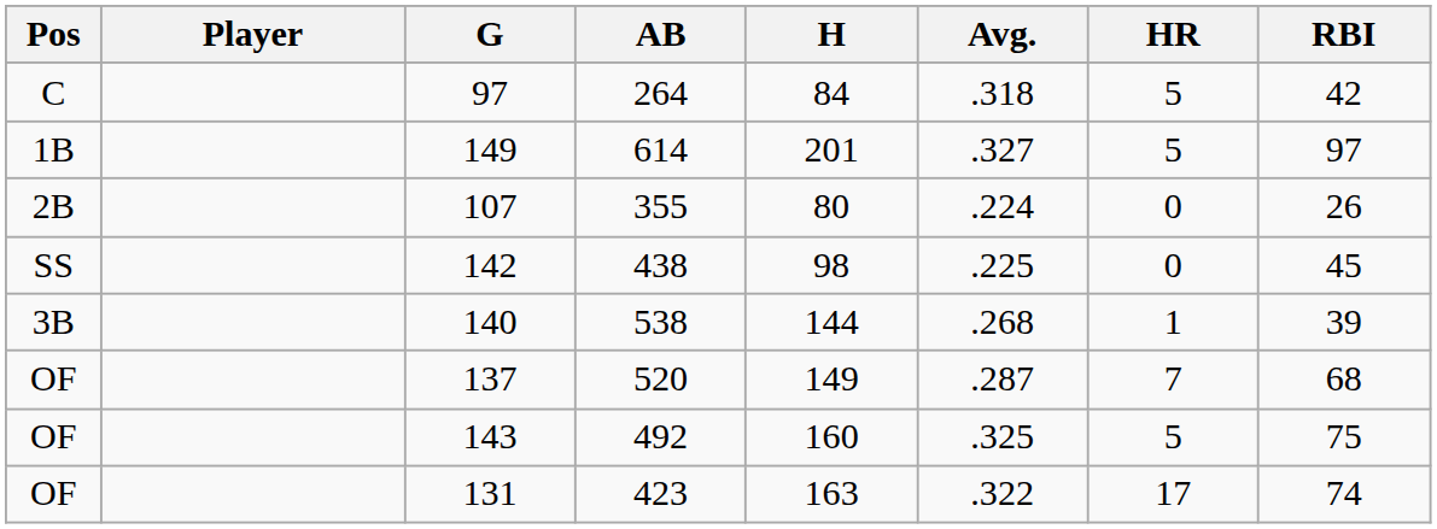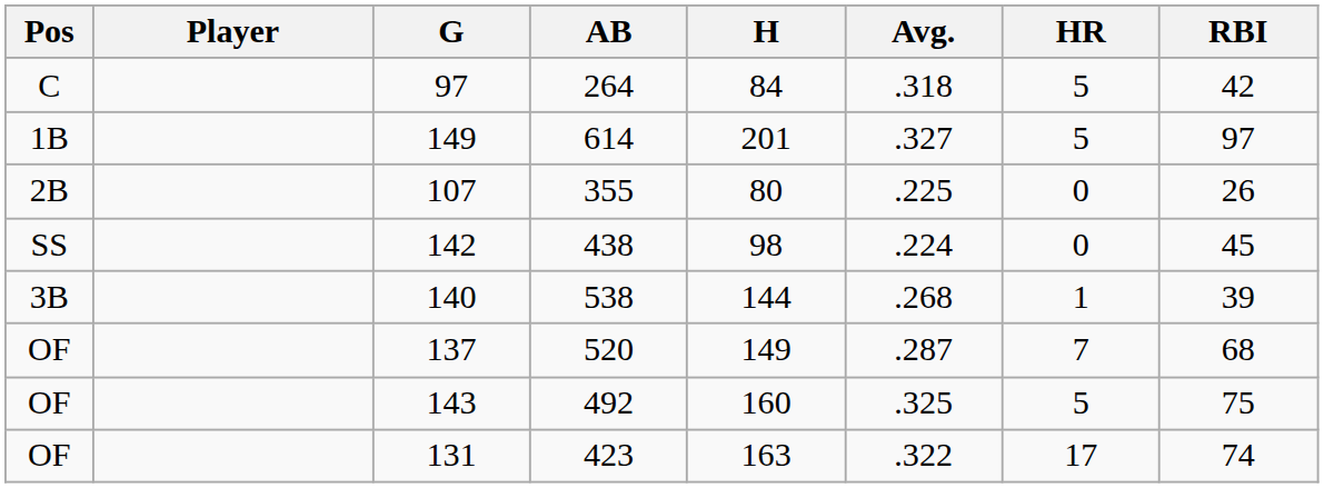107 | Avg.: .224 -> .225
142 | Avg.: .225 -> .224
